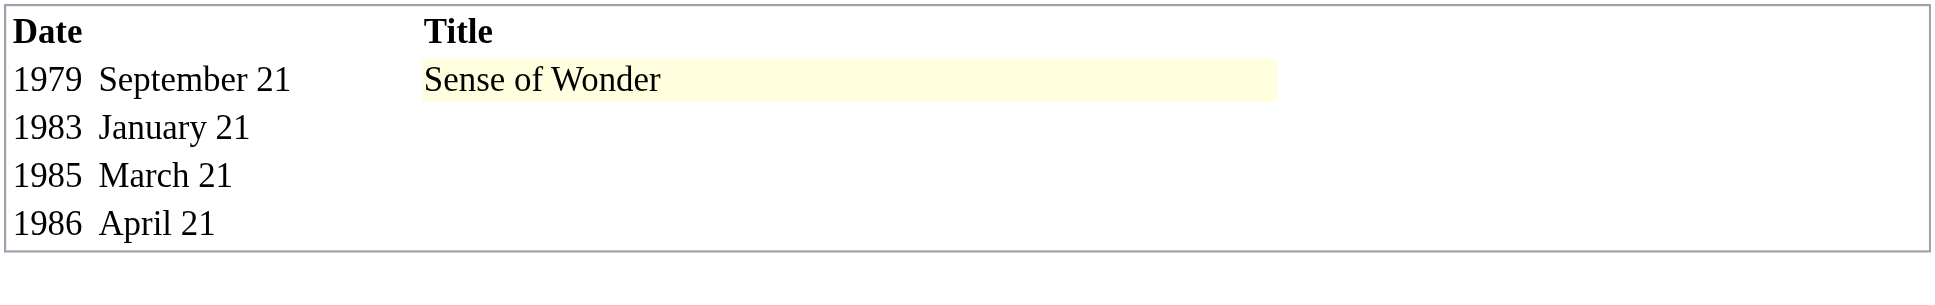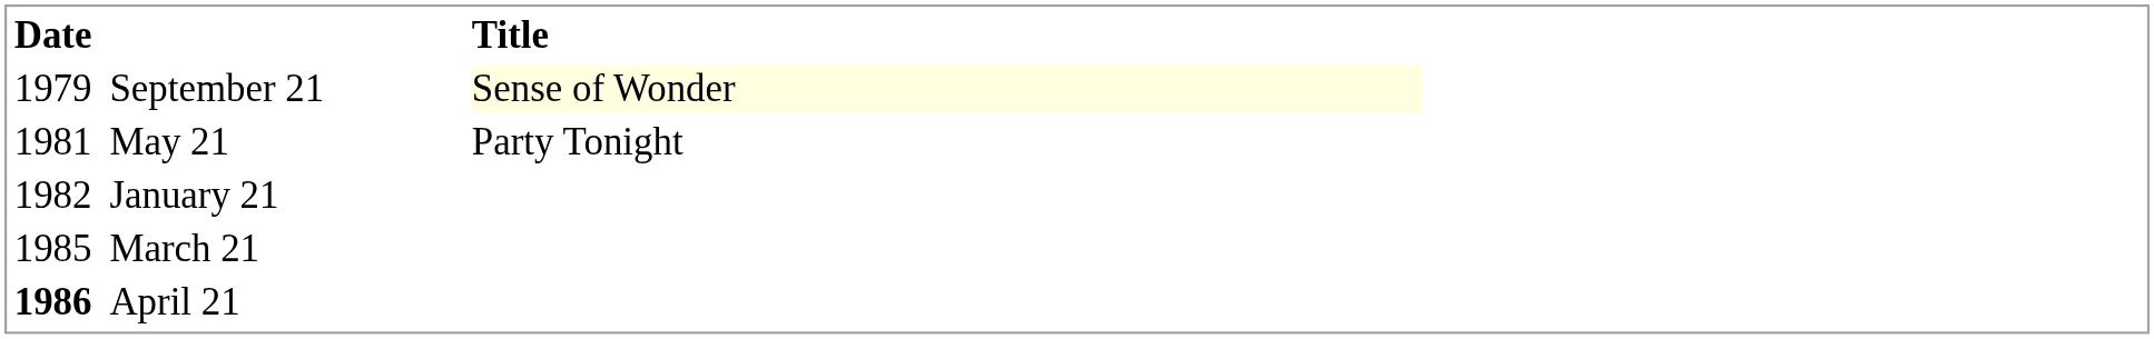+ row: 1981 | May 21 | Party Tonight
January 21 | Date: 1983 -> 1982
April 21 | Date: normal -> bold
